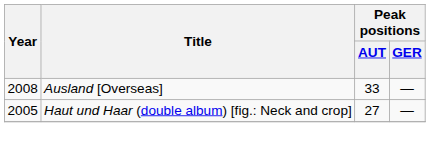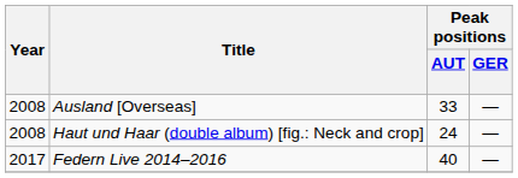Haut und Haar (double album) [fig.: Neck and crop] | Year: 2005 -> 2008
Haut und Haar (double album) [fig.: Neck and crop] | Peak positions / AUT: 27 -> 24
+ row: 2017 | Federn Live 2014–2016 | 40 | —
